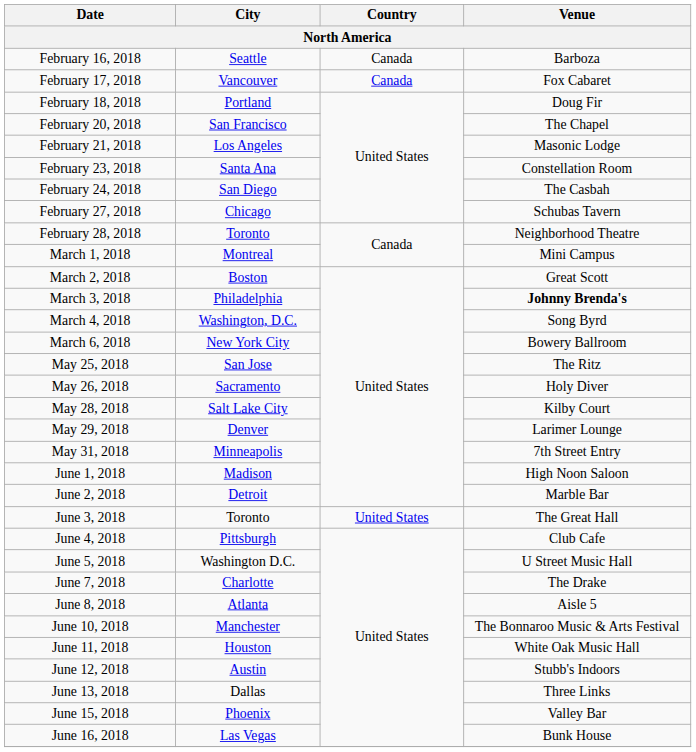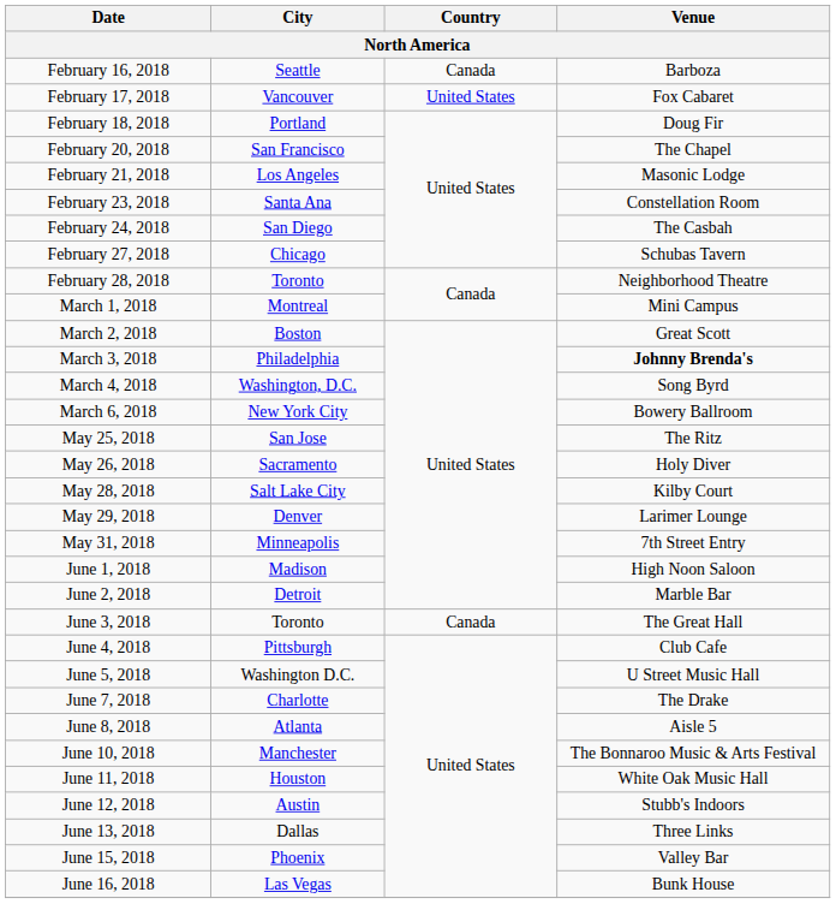February 17, 2018 | Country: Canada -> United States
June 3, 2018 | Country: United States -> Canada
